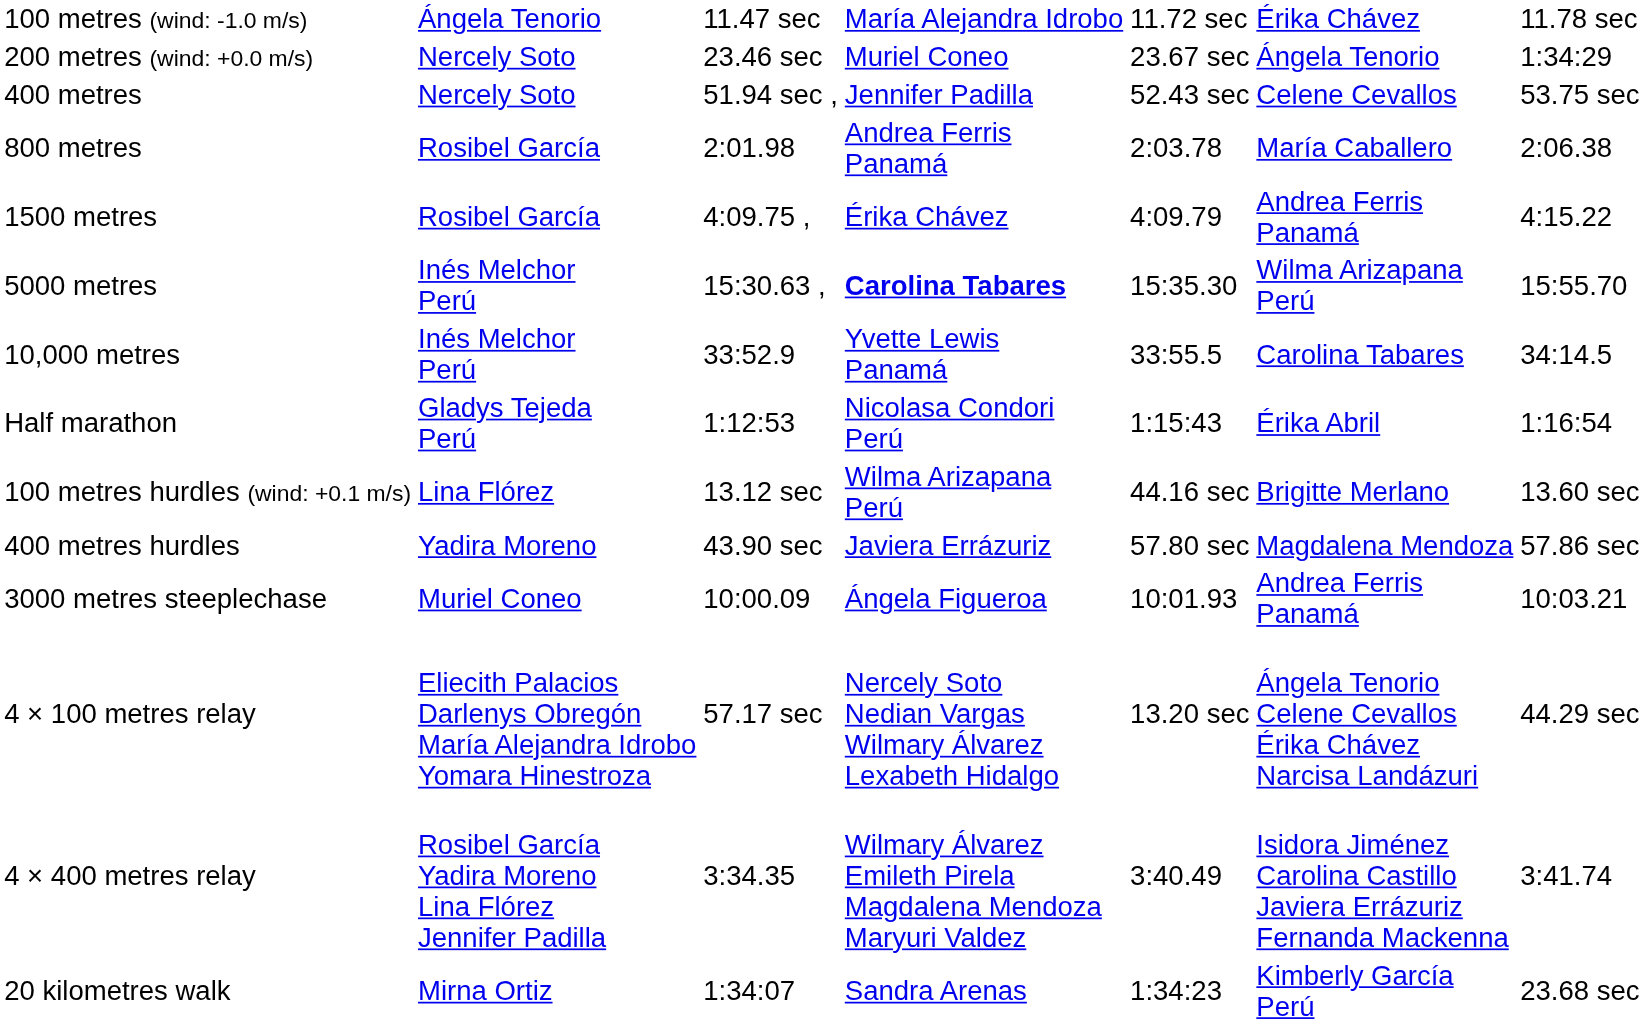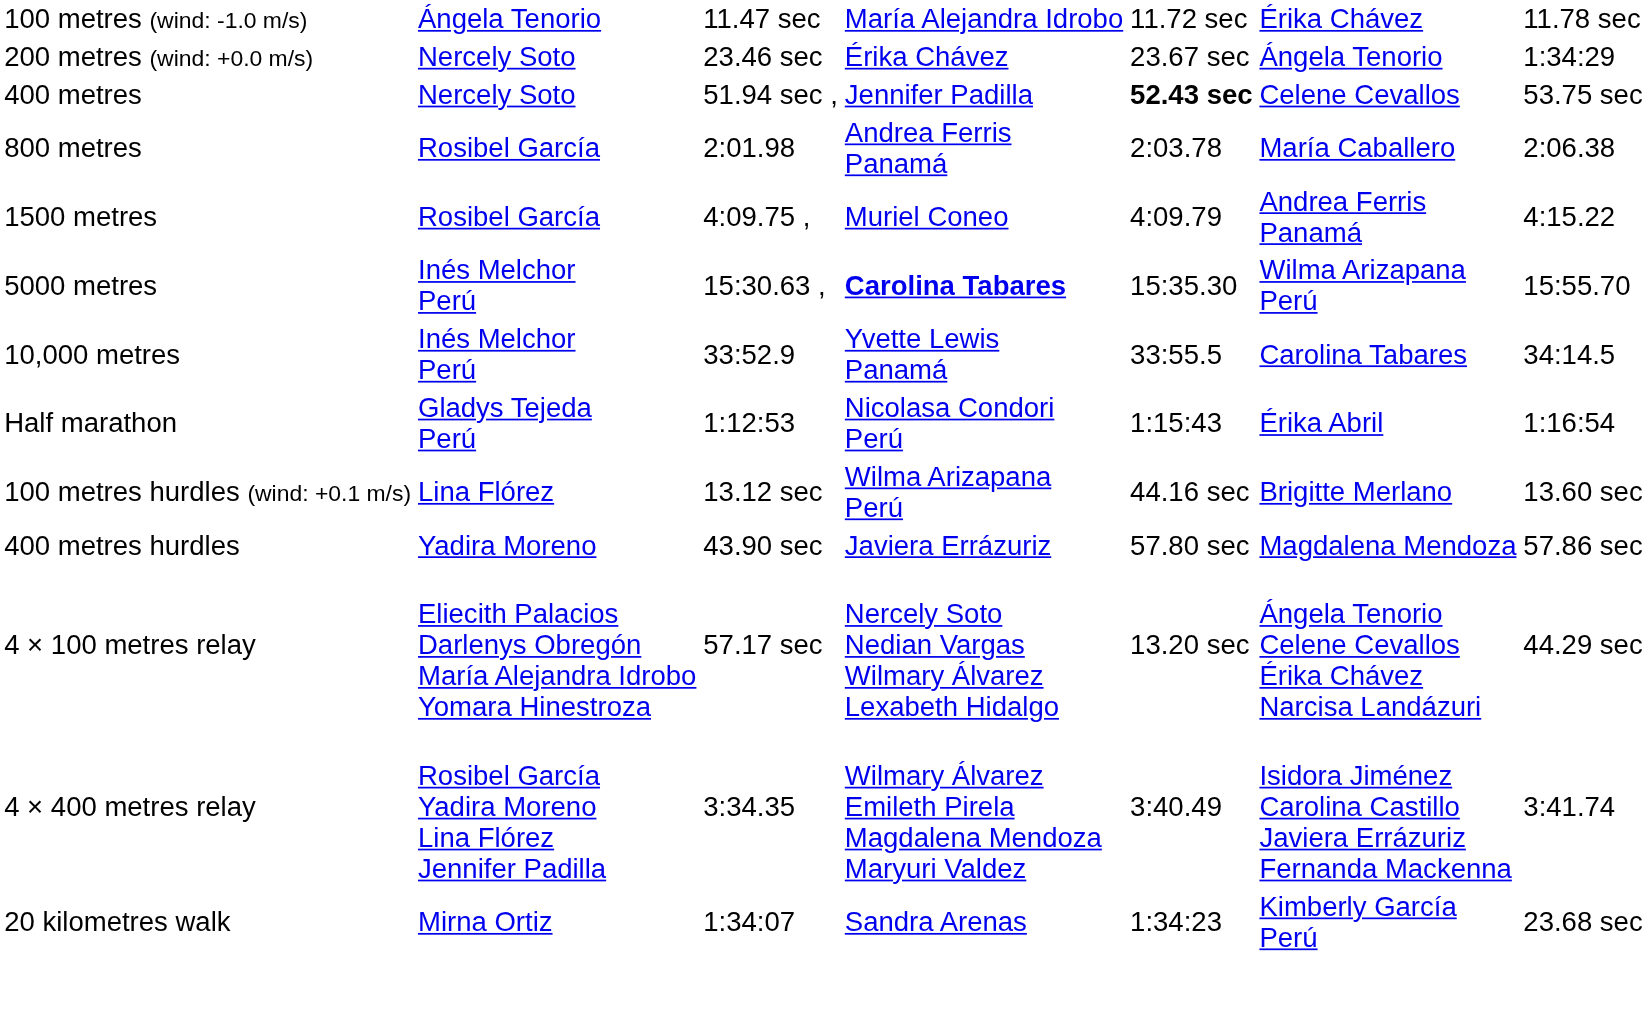200 metres (wind: +0.0 m/s) | column 4: Muriel Coneo -> Érika Chávez
400 metres | column 5: normal -> bold
1500 metres | column 4: Érika Chávez -> Muriel Coneo
- row: 3000 metres steeplechase | Muriel Coneo | 10:00.09 | Ángela Figueroa | 10:01.93 | Andrea Ferris Panamá | 10:03.21
